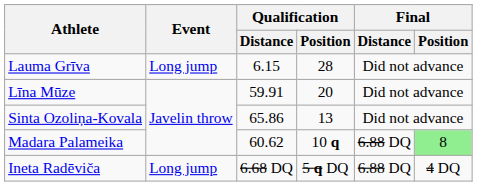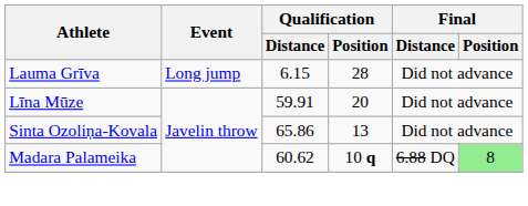- row: Ineta Radēviča | Long jump | 6.68 DQ | 5 q DQ | 6.88 DQ | 4 DQ
